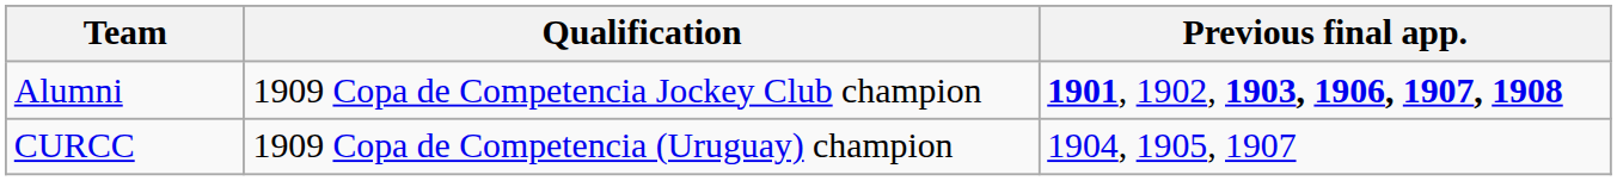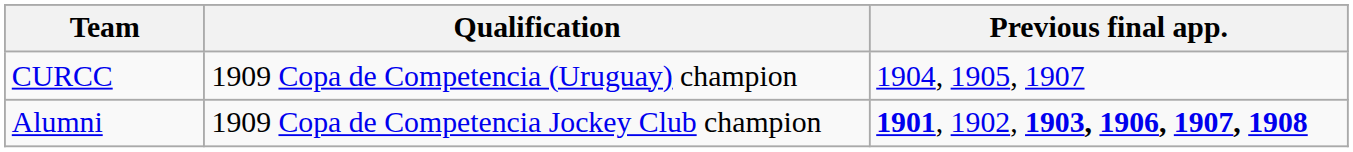rows swapped: Alumni <-> CURCC
